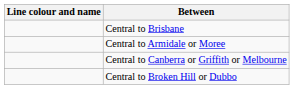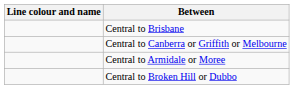rows swapped: Central to Armidale or Moree <-> Central to Canberra or Griffith or Melbourne
